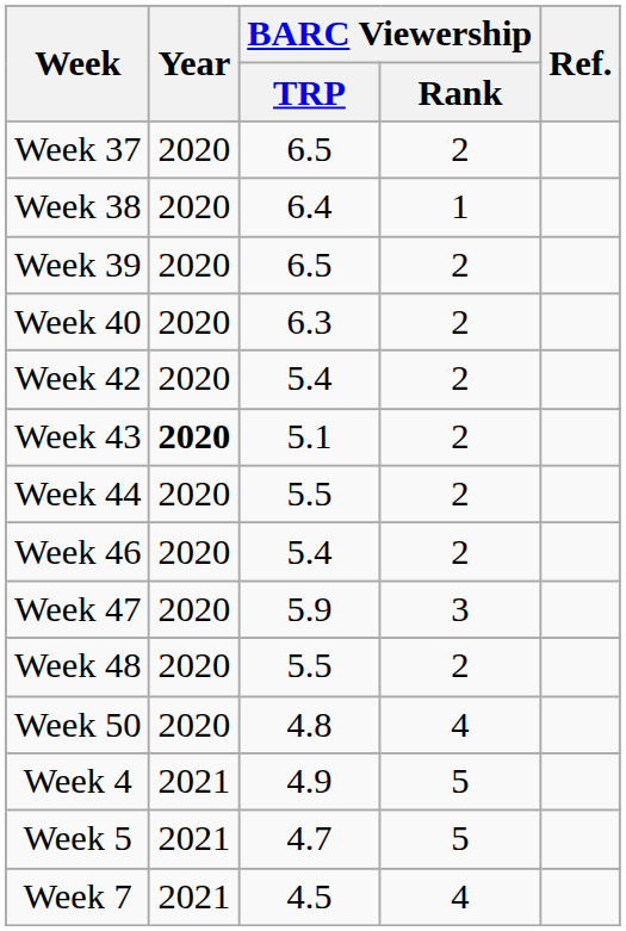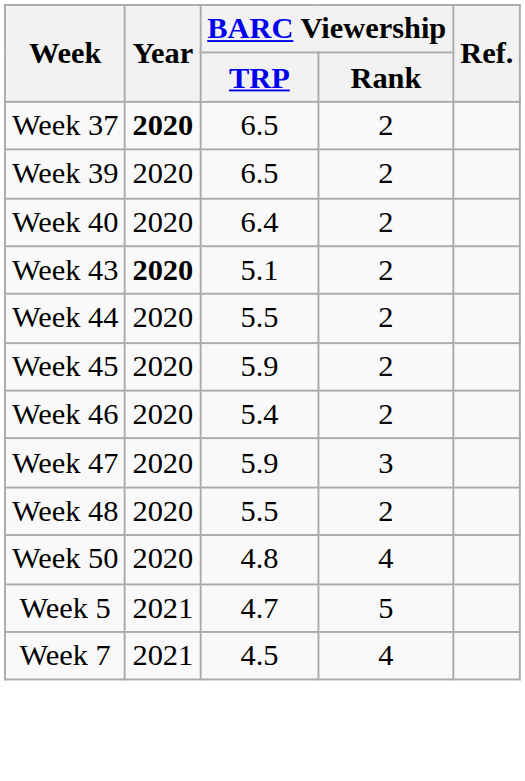Week 37 | Year: normal -> bold
- row: Week 38 | 2020 | 6.4 | 1
Week 40 | BARC Viewership / TRP: 6.3 -> 6.4
- row: Week 42 | 2020 | 5.4 | 2
+ row: Week 45 | 2020 | 5.9 | 2
- row: Week 4 | 2021 | 4.9 | 5
